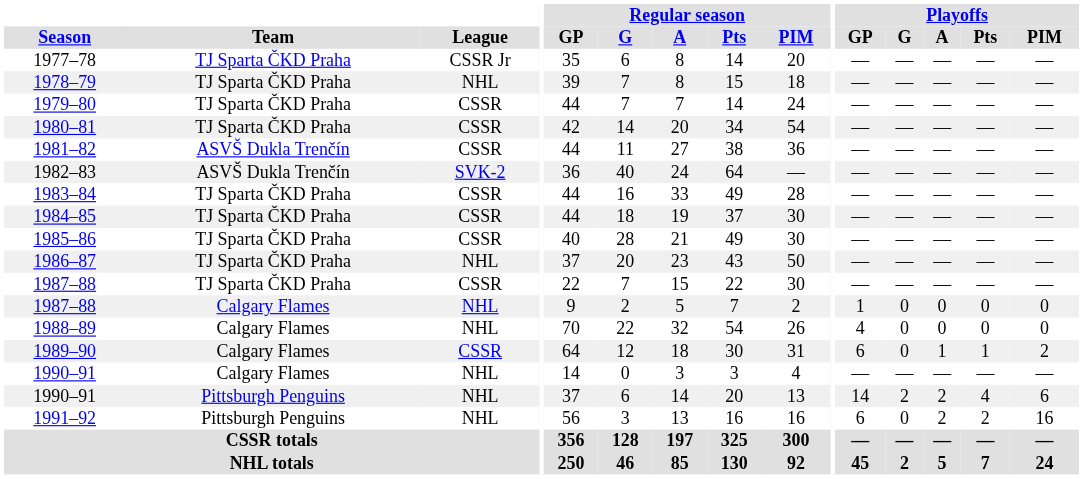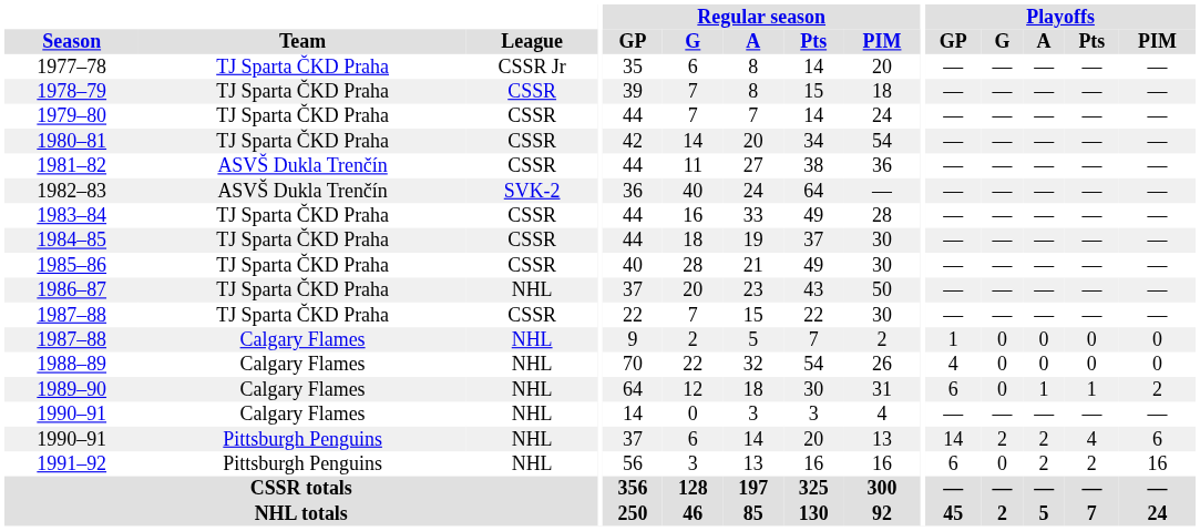1978–79 | League: NHL -> CSSR
1989–90 | League: CSSR -> NHL
